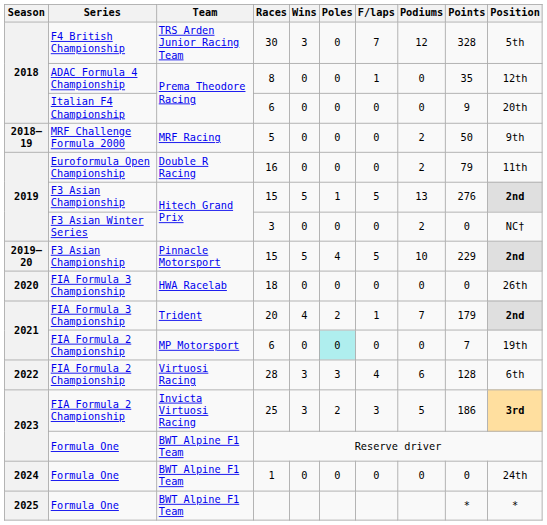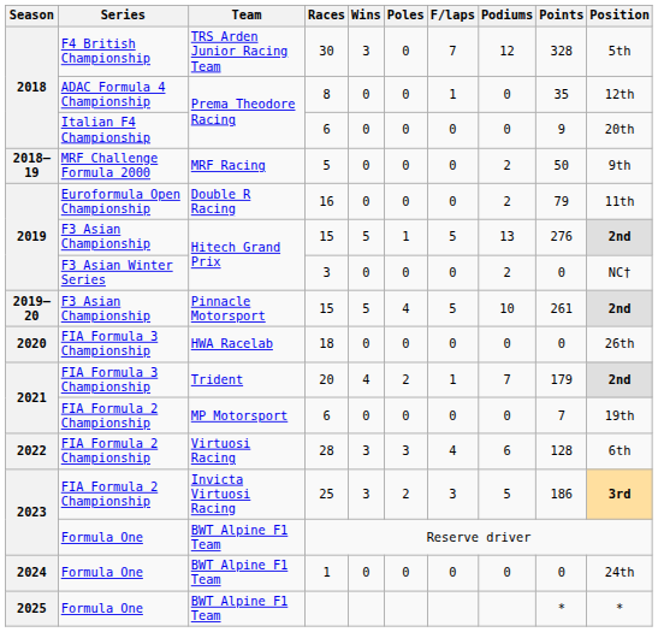Pinnacle Motorsport / 15 | Points: 229 -> 261
MP Motorsport / 6 | Poles: paleturquoise background -> no background
